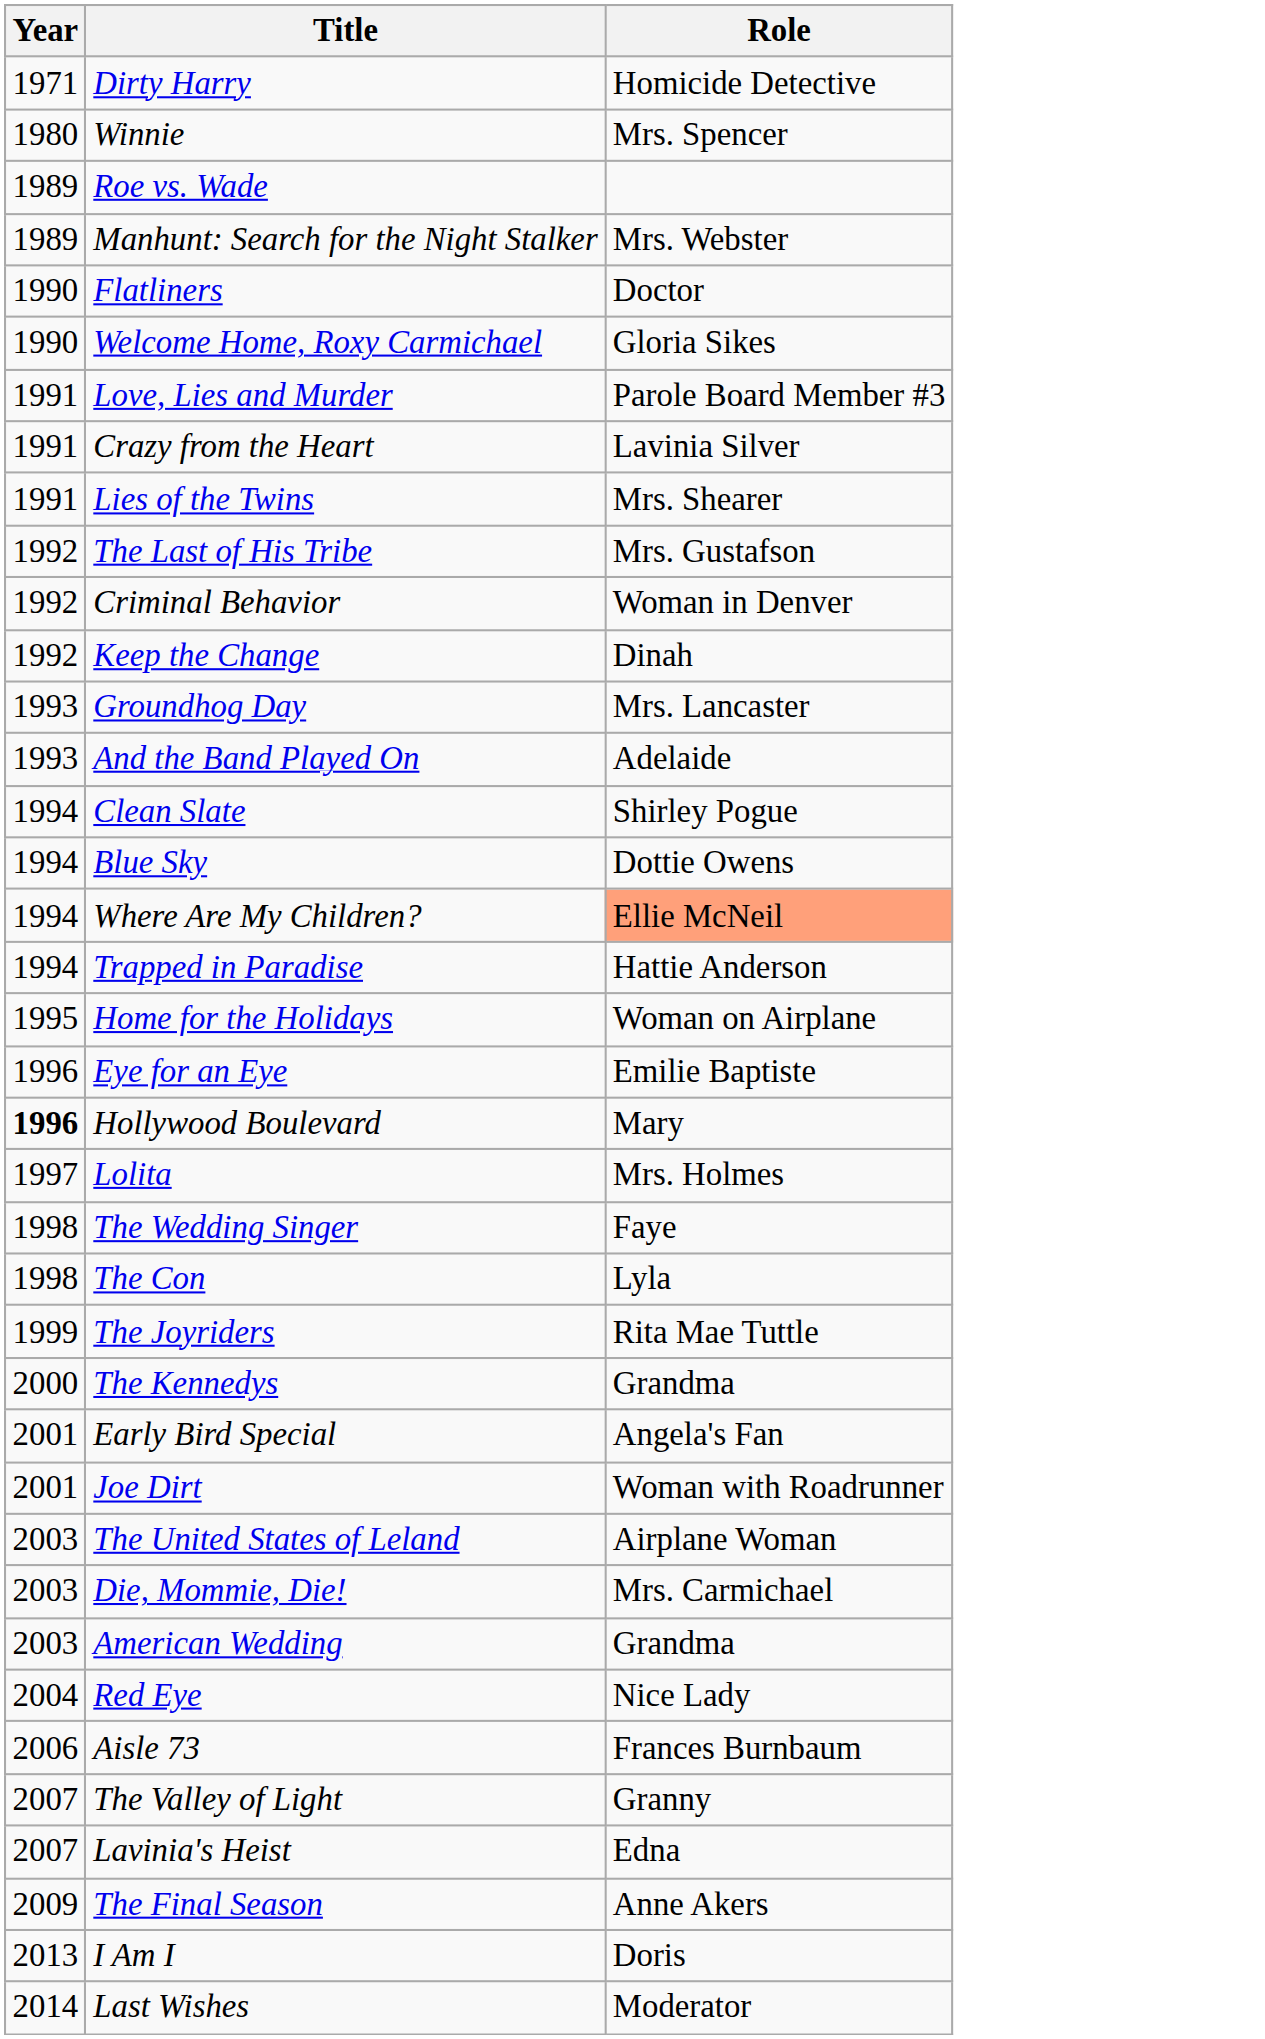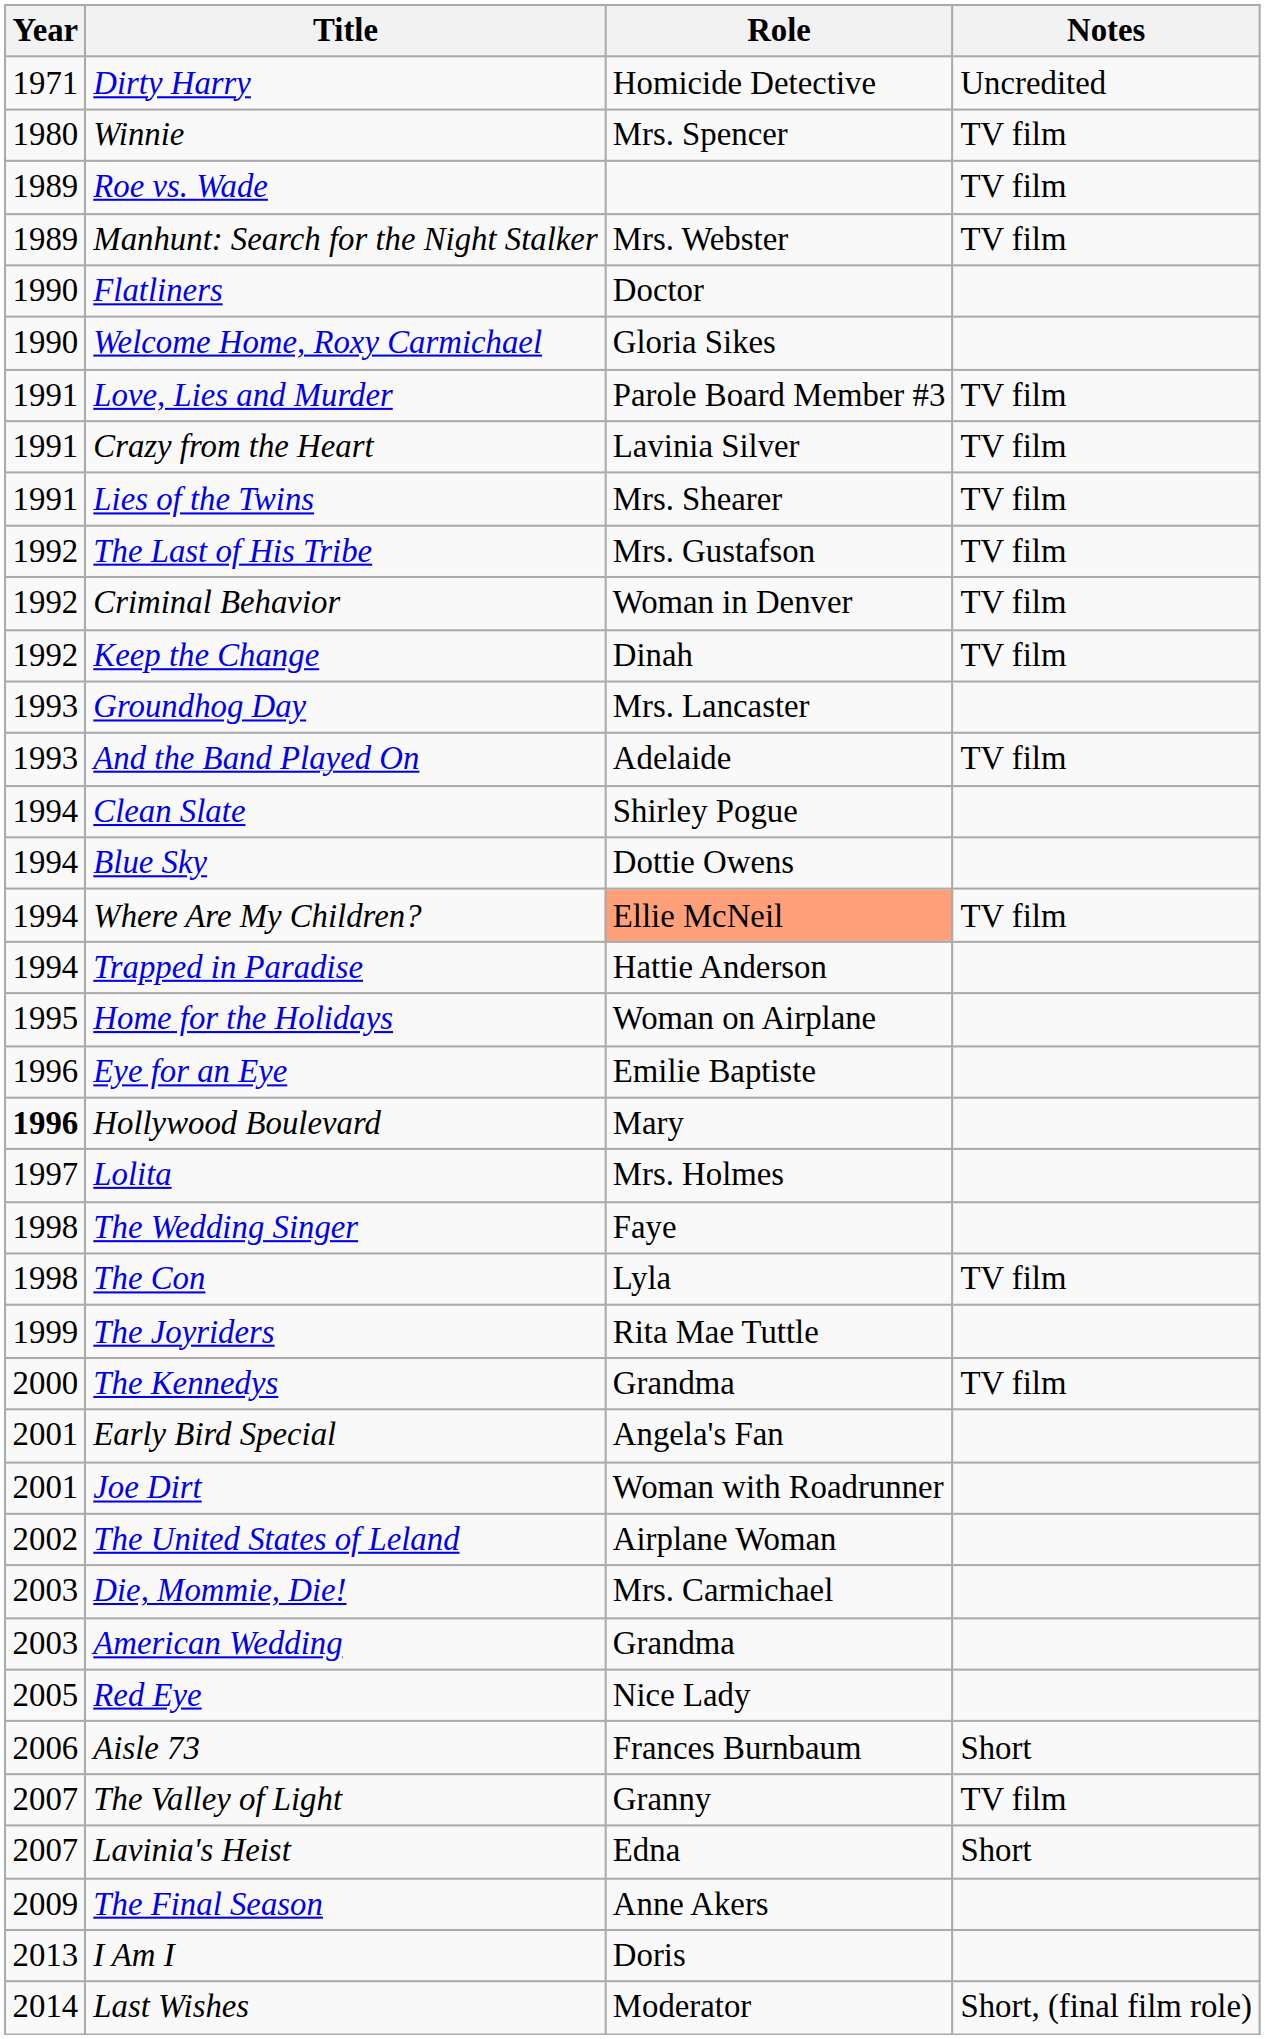+ column: Notes | Uncredited | TV film | TV film | TV film | TV film | TV film | TV film | TV film | TV film | TV film | TV film | TV film | TV film | TV film | Short | TV film | Short | Short, (final film role)
The United States of Leland | Year: 2003 -> 2002
Red Eye | Year: 2004 -> 2005
